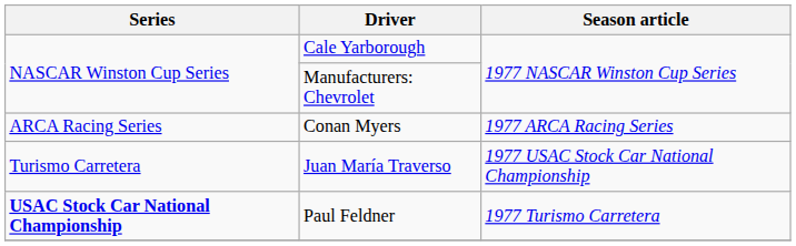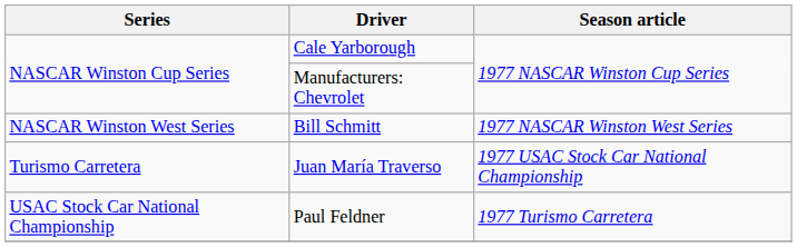+ row: NASCAR Winston West Series | Bill Schmitt | 1977 NASCAR Winston West Series
- row: ARCA Racing Series | Conan Myers | 1977 ARCA Racing Series
Paul Feldner | Series: bold -> normal
